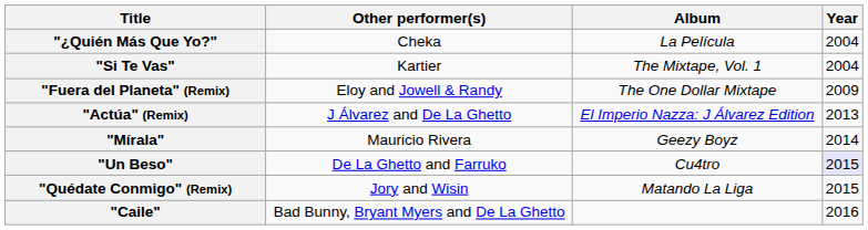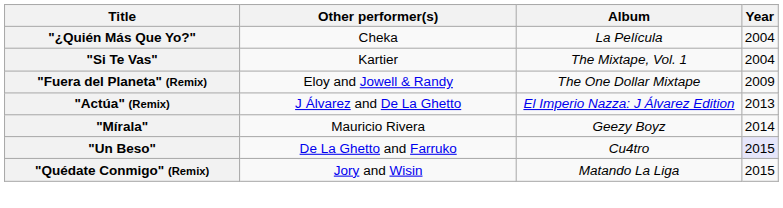- row: "Caile" | Bad Bunny, Bryant Myers and De La Ghetto | 2016
